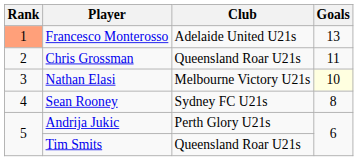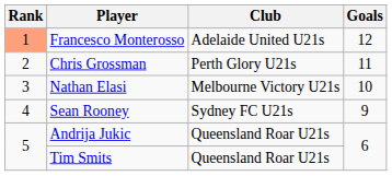Francesco Monterosso | Goals: 13 -> 12
Chris Grossman | Club: Queensland Roar U21s -> Perth Glory U21s
Nathan Elasi | Goals: lightyellow background -> no background
Sean Rooney | Goals: 8 -> 9
Andrija Jukic | Club: Perth Glory U21s -> Queensland Roar U21s
